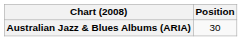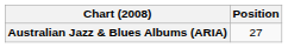Australian Jazz & Blues Albums (ARIA) | Position: 30 -> 27
